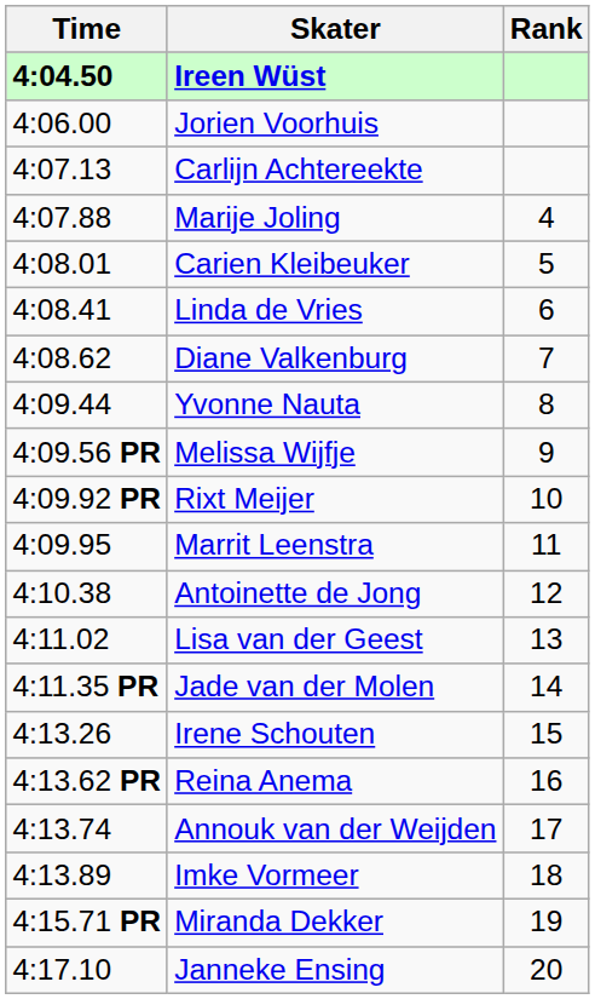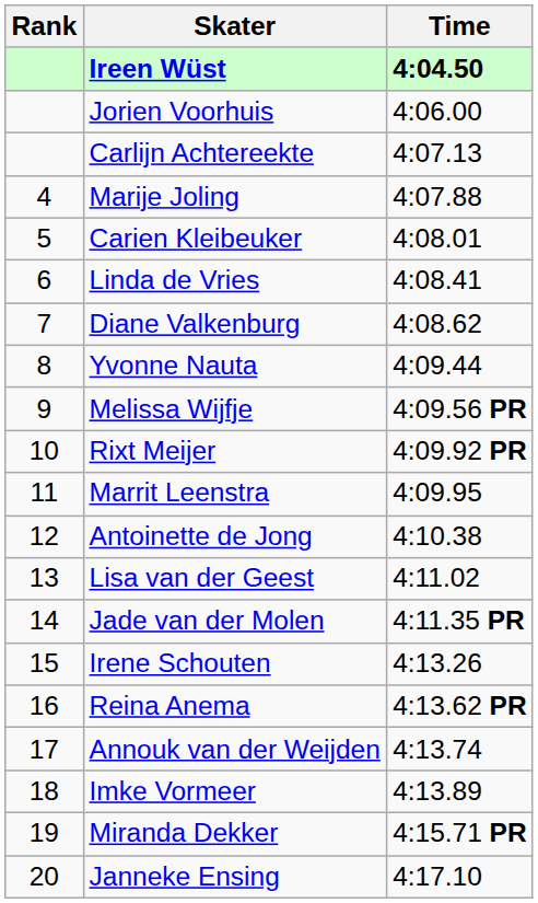columns swapped: Rank <-> Time
